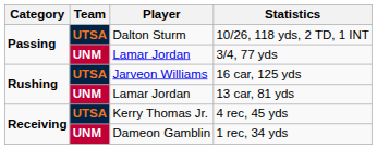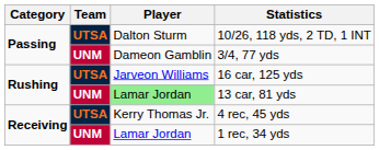3/4, 77 yds | Player: Lamar Jordan -> Dameon Gamblin
13 car, 81 yds | Player: no background -> lightgreen background
1 rec, 34 yds | Player: Dameon Gamblin -> Lamar Jordan
